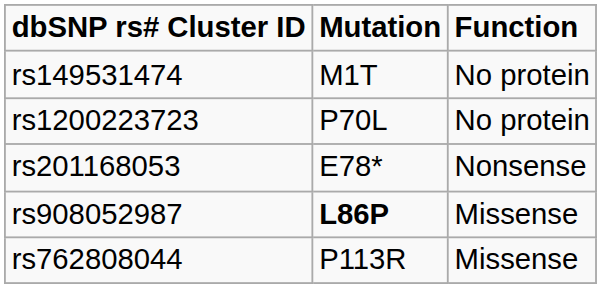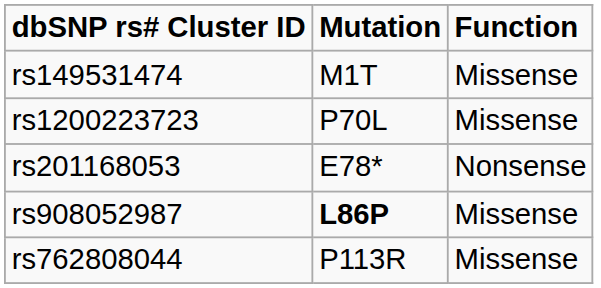rs149531474 | Function: No protein -> Missense
rs1200223723 | Function: No protein -> Missense
